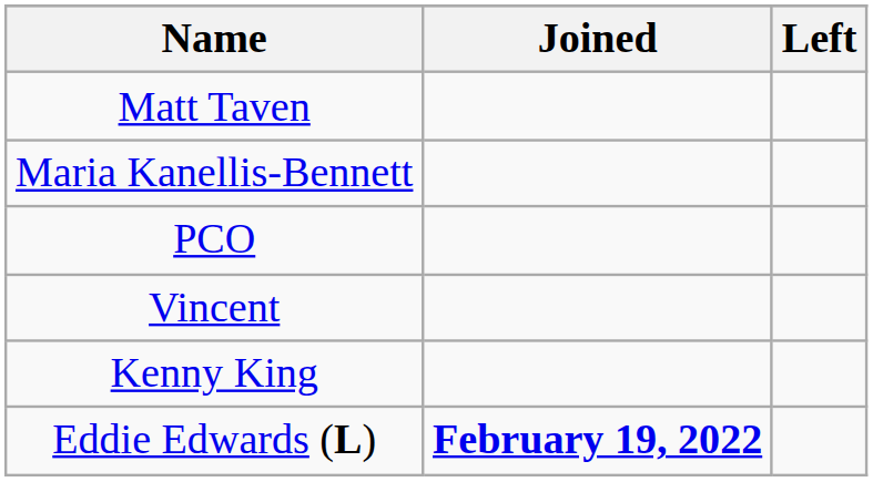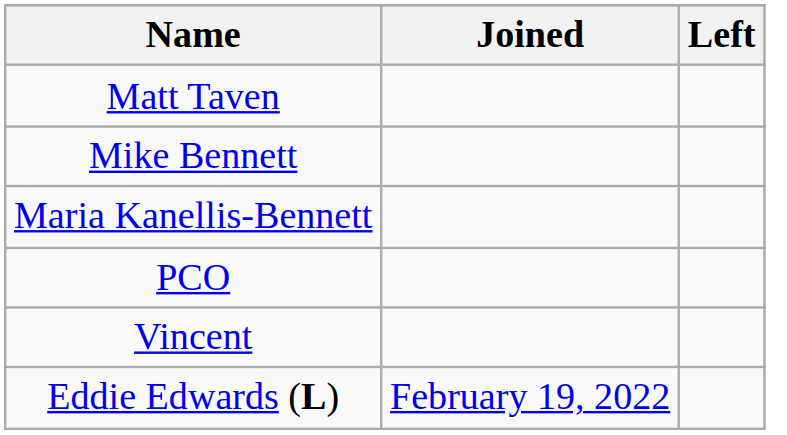+ row: Mike Bennett
- row: Kenny King
Eddie Edwards (L) | Joined: bold -> normal
